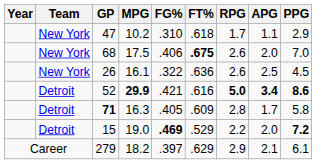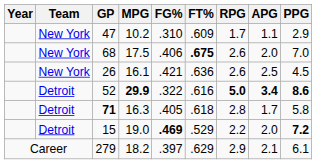47 | FT%: .618 -> .609
26 | FG%: .322 -> .421
52 | FG%: .421 -> .322
71 | FT%: .609 -> .618
